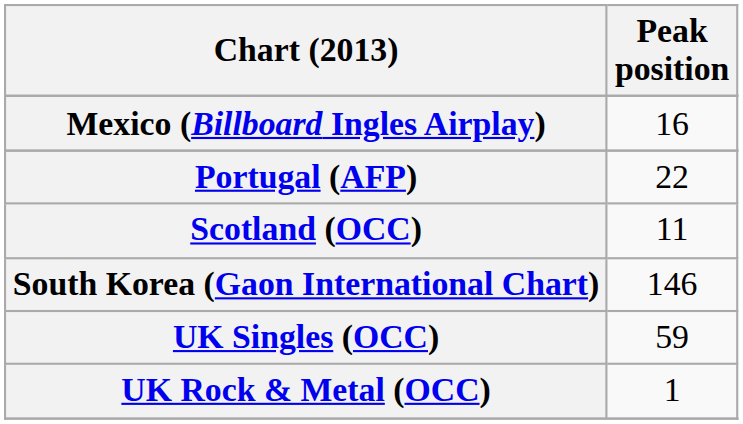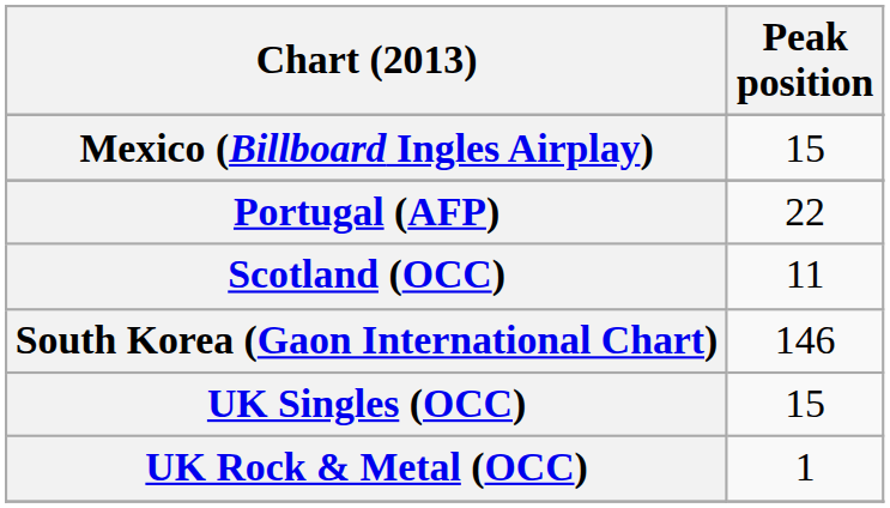Mexico (Billboard Ingles Airplay) | Peak position: 16 -> 15
UK Singles (OCC) | Peak position: 59 -> 15
